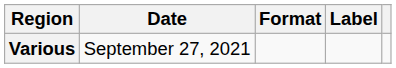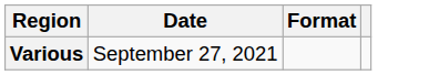- column: Label
